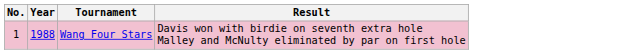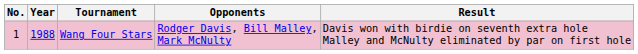+ column: Opponents | Rodger Davis, Bill Malley, Mark McNulty
